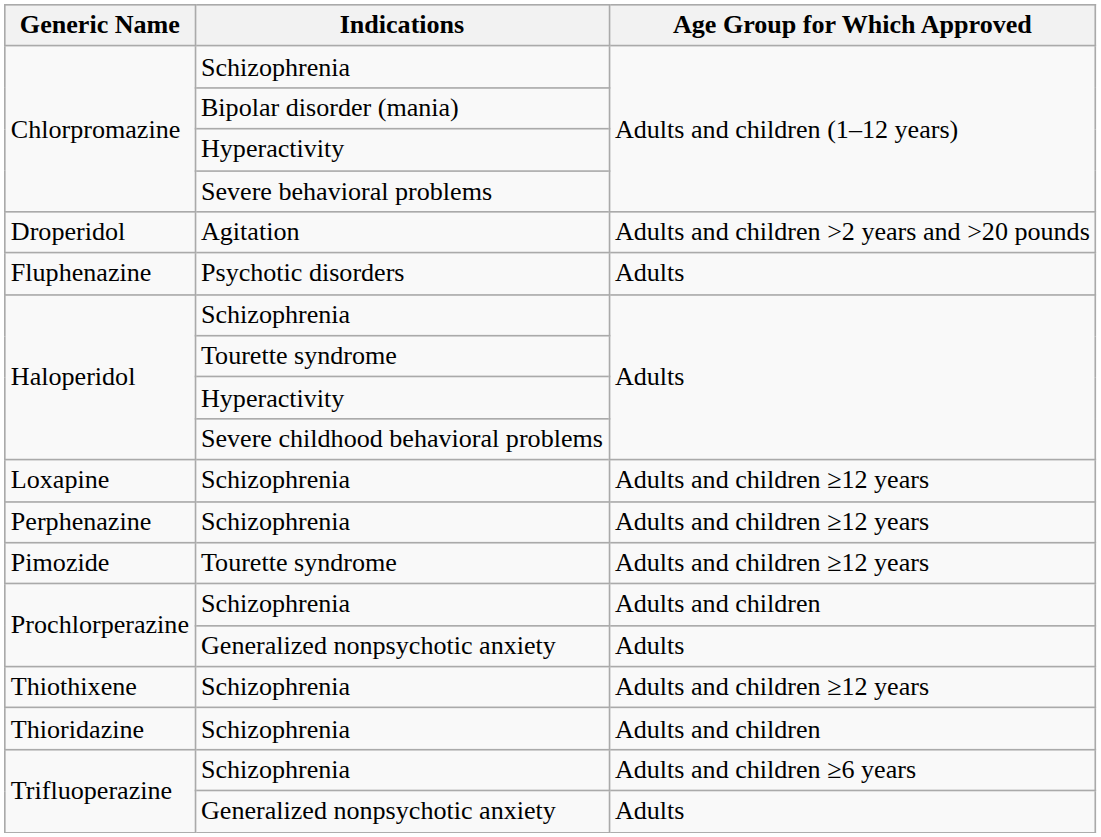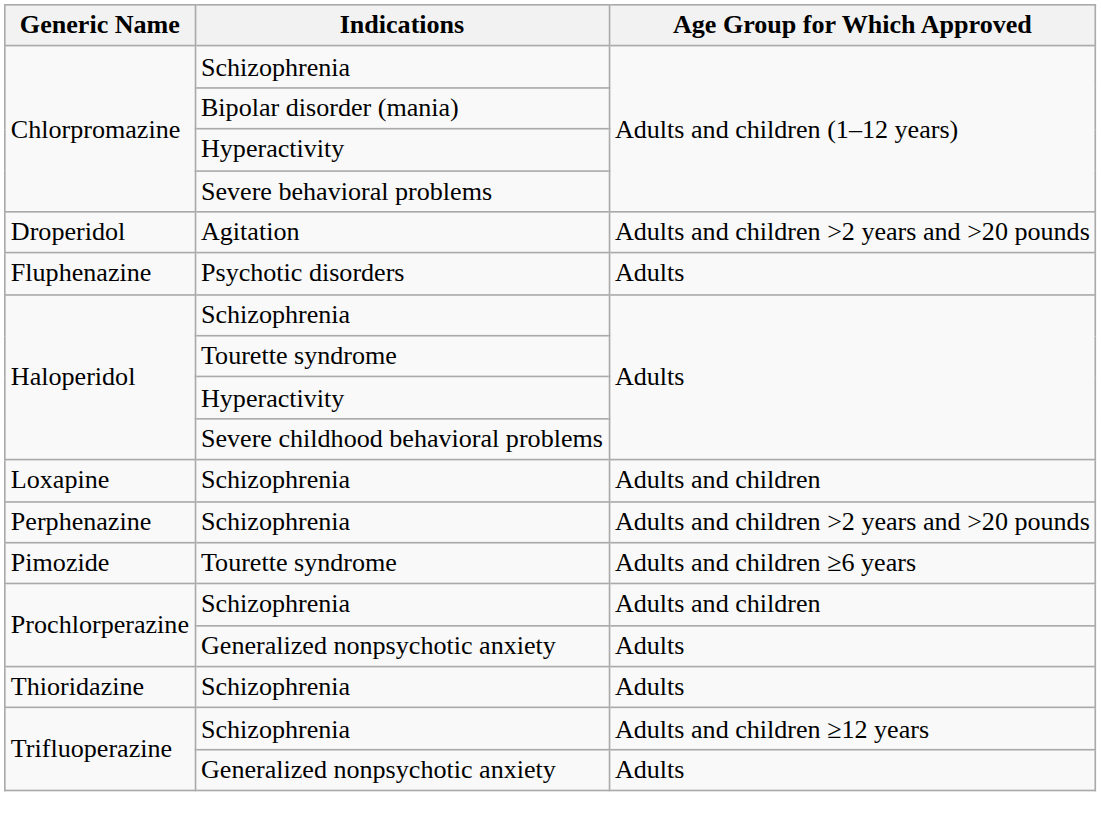Loxapine | Age Group for Which Approved: Adults and children ≥12 years -> Adults and children
Perphenazine | Age Group for Which Approved: Adults and children ≥12 years -> Adults and children >2 years and >20 pounds
Pimozide | Age Group for Which Approved: Adults and children ≥12 years -> Adults and children ≥6 years
- row: Thiothixene | Schizophrenia | Adults and children ≥12 years
Thioridazine | Age Group for Which Approved: Adults and children -> Adults
Trifluoperazine / Schizophrenia | Age Group for Which Approved: Adults and children ≥6 years -> Adults and children ≥12 years
